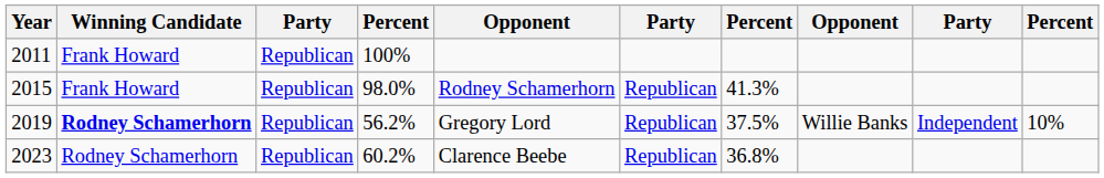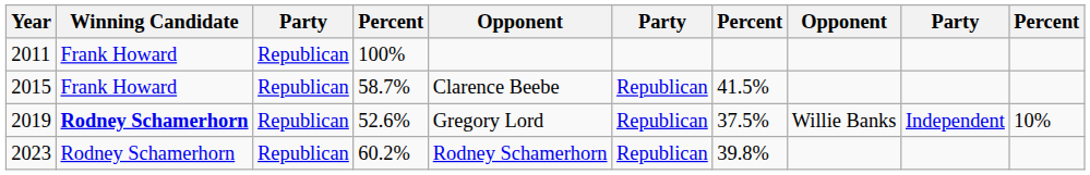2015 | column 4: 98.0% -> 58.7%
2015 | column 5: Rodney Schamerhorn -> Clarence Beebe
2015 | column 7: 41.3% -> 41.5%
2019 | column 4: 56.2% -> 52.6%
2023 | column 5: Clarence Beebe -> Rodney Schamerhorn
2023 | column 7: 36.8% -> 39.8%
